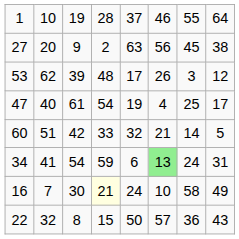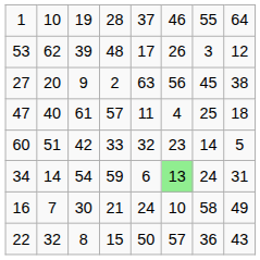rows swapped: 27 <-> 53
47 | column 4: 54 -> 57
47 | column 5: 19 -> 11
47 | column 8: 17 -> 18
60 | column 6: 21 -> 23
34 | column 2: 41 -> 14
16 | column 4: lightyellow background -> no background
